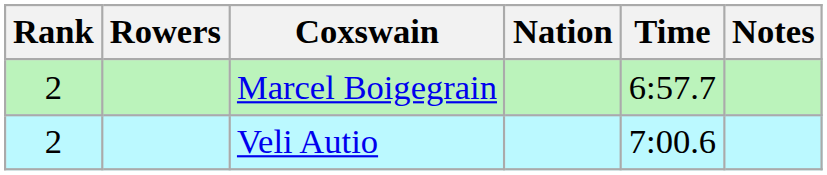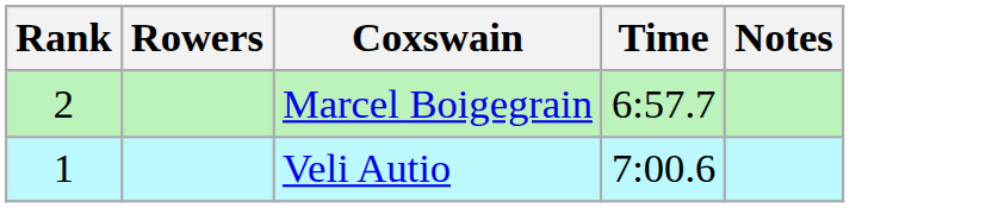- column: Nation
Veli Autio | Rank: 2 -> 1
